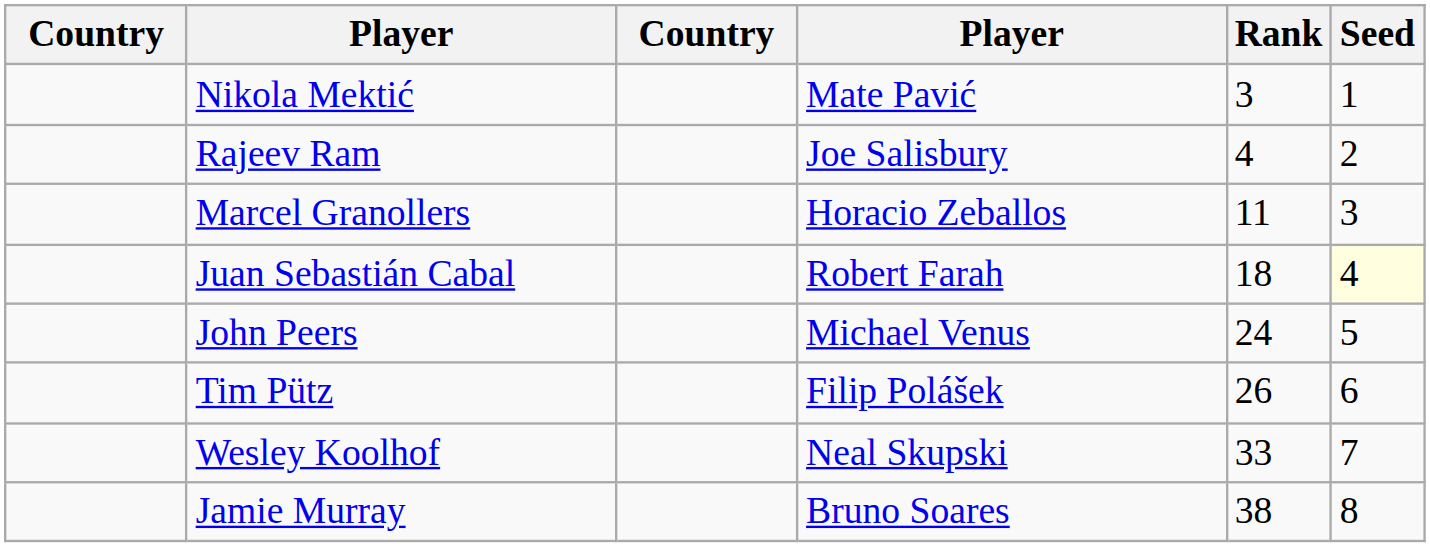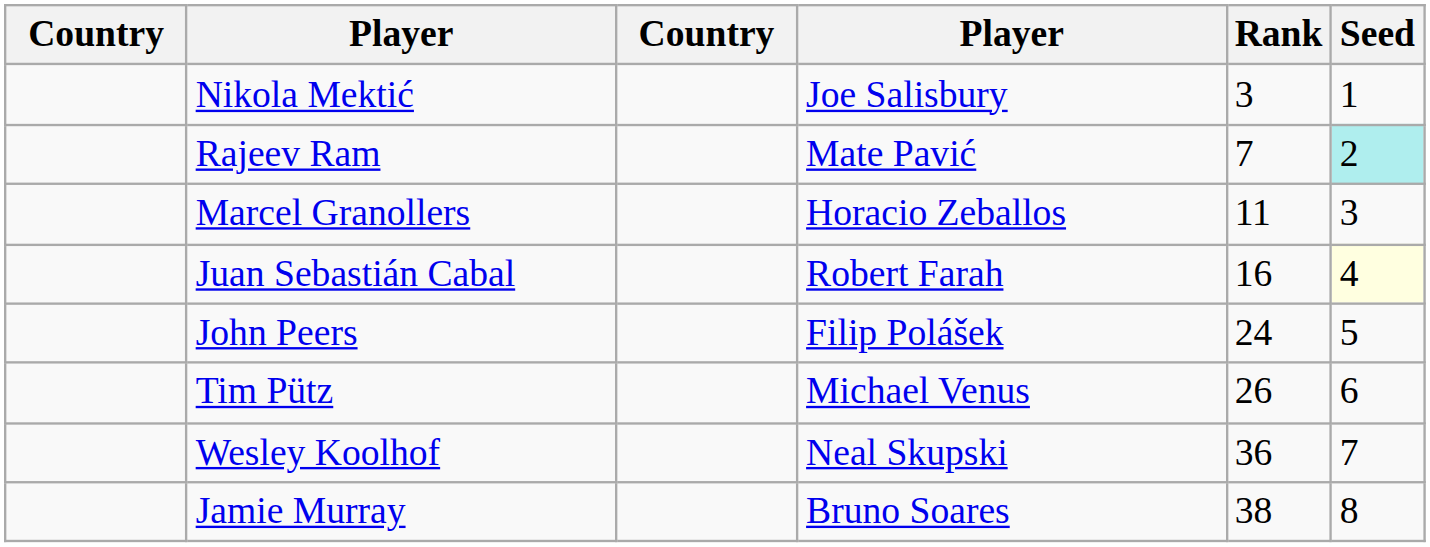Nikola Mektić | column 4: Mate Pavić -> Joe Salisbury
Rajeev Ram | column 4: Joe Salisbury -> Mate Pavić
Rajeev Ram | Rank: 4 -> 7
Rajeev Ram | Seed: no background -> paleturquoise background
Juan Sebastián Cabal | Rank: 18 -> 16
John Peers | column 4: Michael Venus -> Filip Polášek
Tim Pütz | column 4: Filip Polášek -> Michael Venus
Wesley Koolhof | Rank: 33 -> 36
